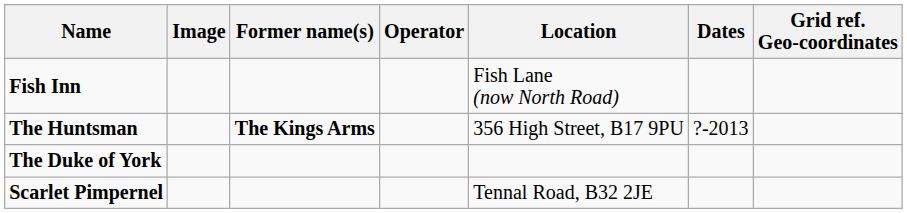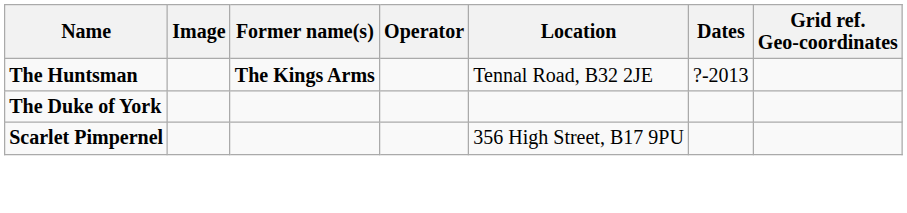- row: Fish Inn | Fish Lane (now North Road)
The Huntsman | Location: 356 High Street, B17 9PU -> Tennal Road, B32 2JE
Scarlet Pimpernel | Location: Tennal Road, B32 2JE -> 356 High Street, B17 9PU
